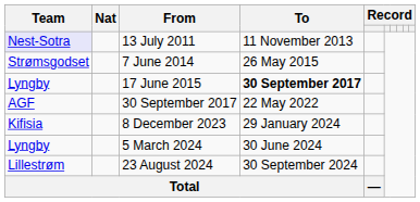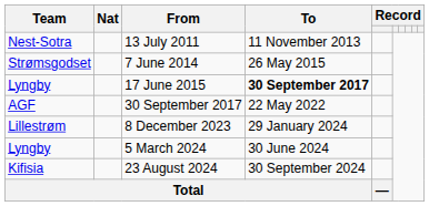13 July 2011 | Team: lavender background -> no background
8 December 2023 | Team: Kifisia -> Lillestrøm
23 August 2024 | Team: Lillestrøm -> Kifisia
